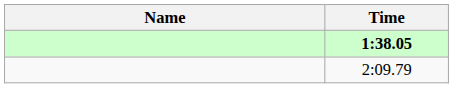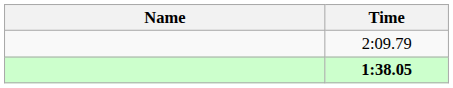rows swapped: 1:38.05 <-> 2:09.79
